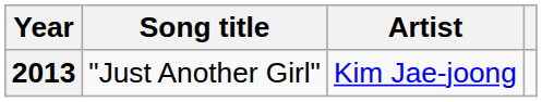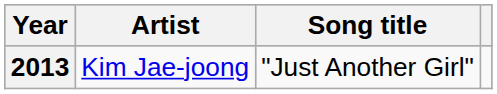columns swapped: Song title <-> Artist
